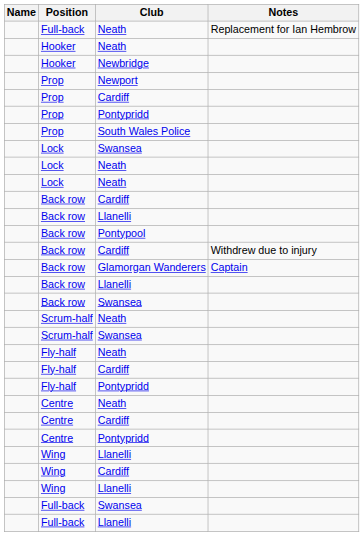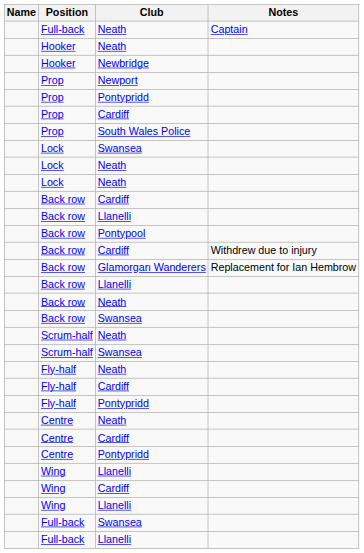Full-back / Neath | Notes: Replacement for Ian Hembrow -> Captain
rows swapped: Prop / Cardiff <-> Prop / Pontypridd
Glamorgan Wanderers | Notes: Captain -> Replacement for Ian Hembrow
+ row: Back row | Neath
